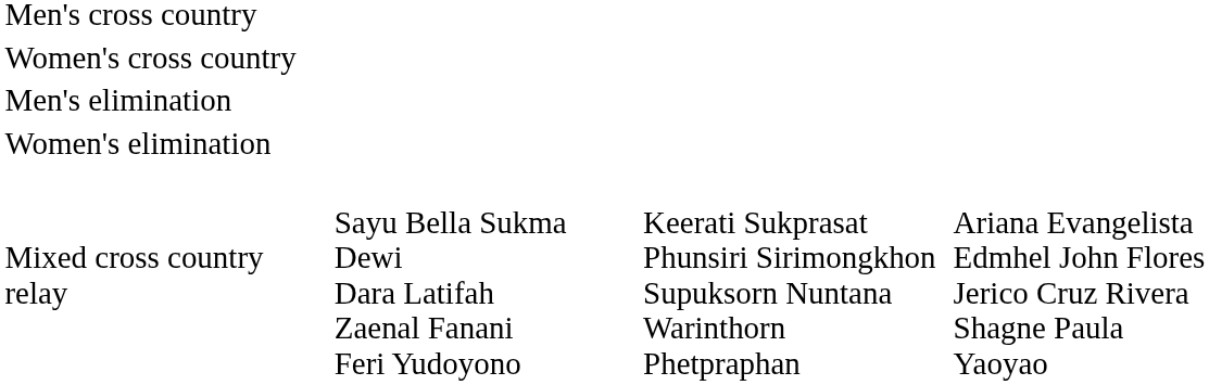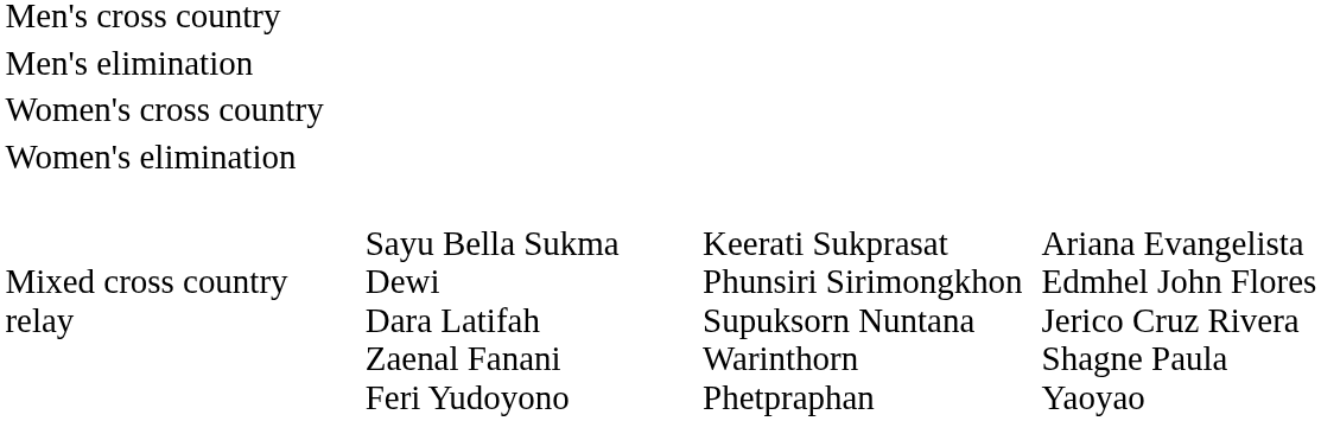rows swapped: Women's cross country <-> Men's elimination
